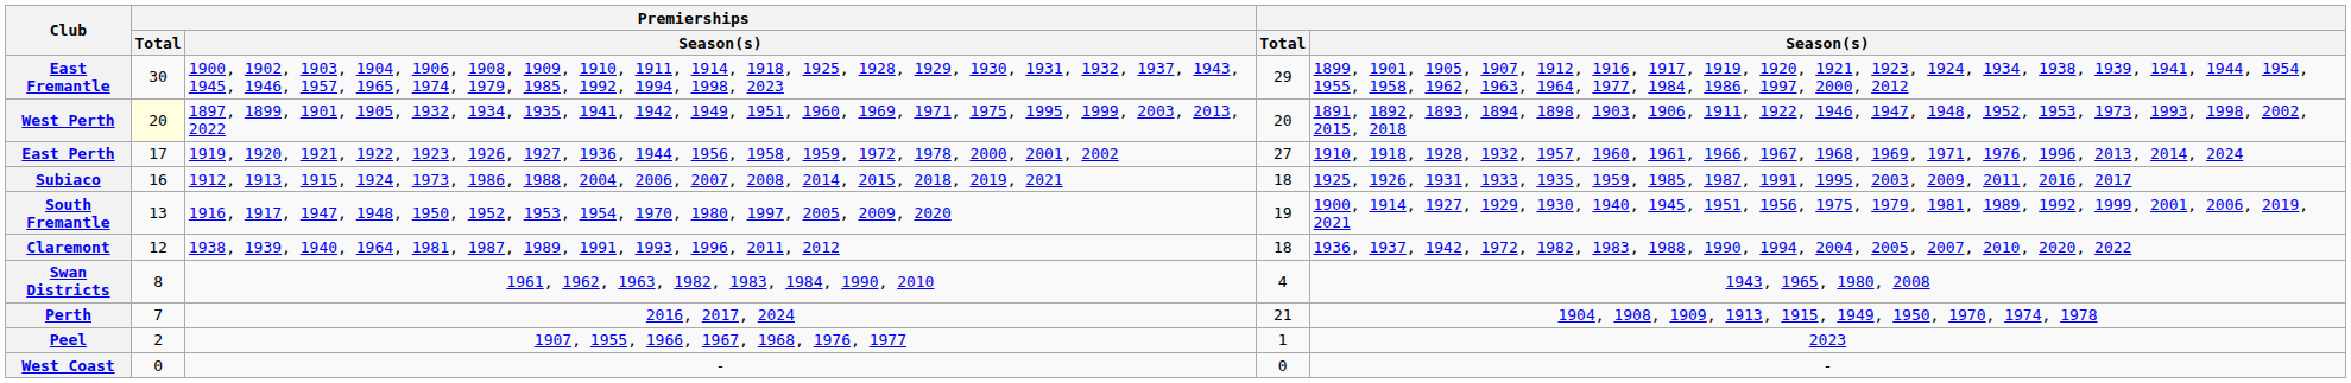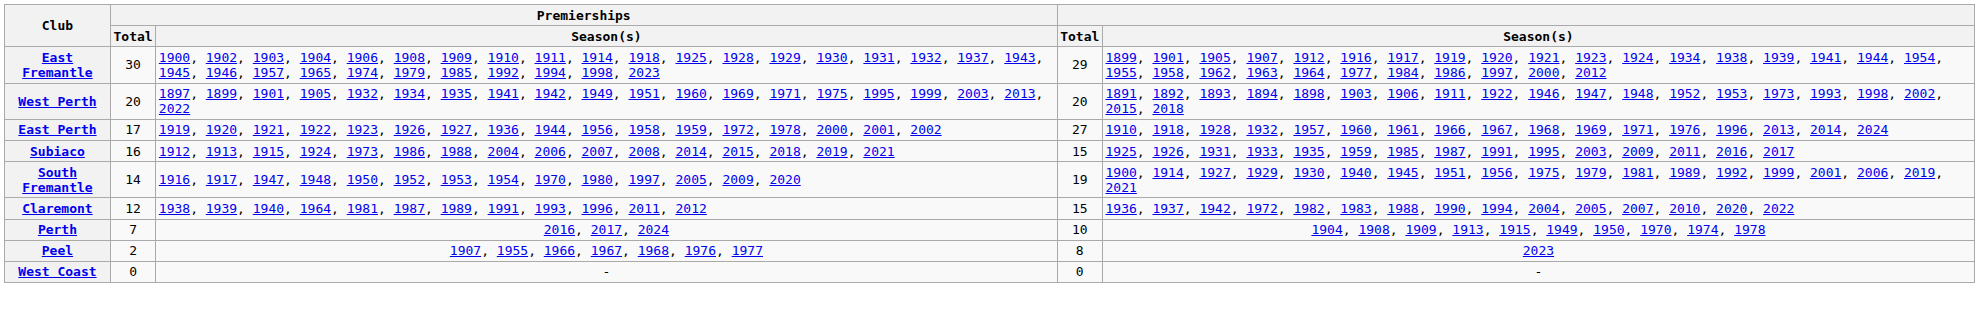West Perth | Premierships / Total: lightyellow background -> no background
Subiaco | Total: 18 -> 15
South Fremantle | Premierships / Total: 13 -> 14
Claremont | Total: 18 -> 15
- row: Swan Districts | 8 | 1961, 1962, 1963, 1982, 1983, 1984, 1990, 2010 | 4 | 1943, 1965, 1980, 2008
Perth | Total: 21 -> 10
Peel | Total: 1 -> 8
